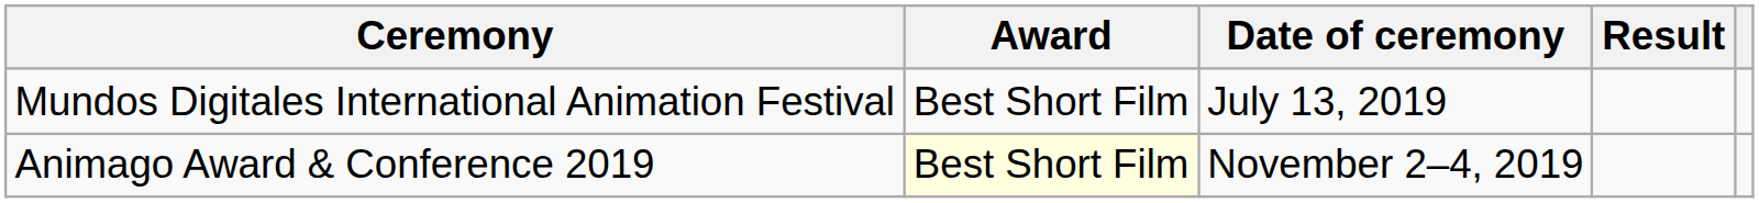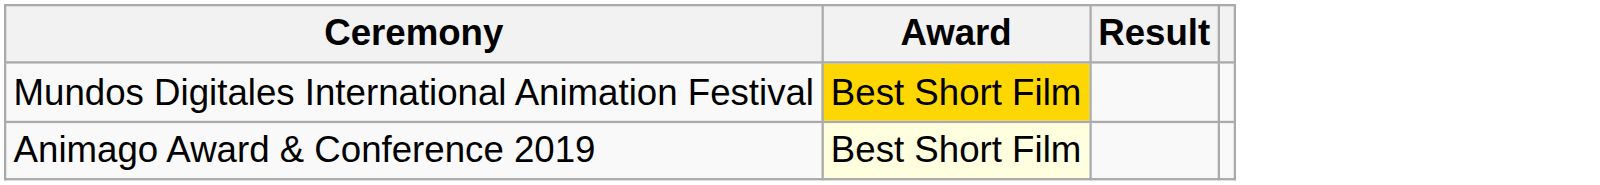- column: Date of ceremony | July 13, 2019 | November 2–4, 2019
Mundos Digitales International Animation Festival | Award: no background -> gold background
